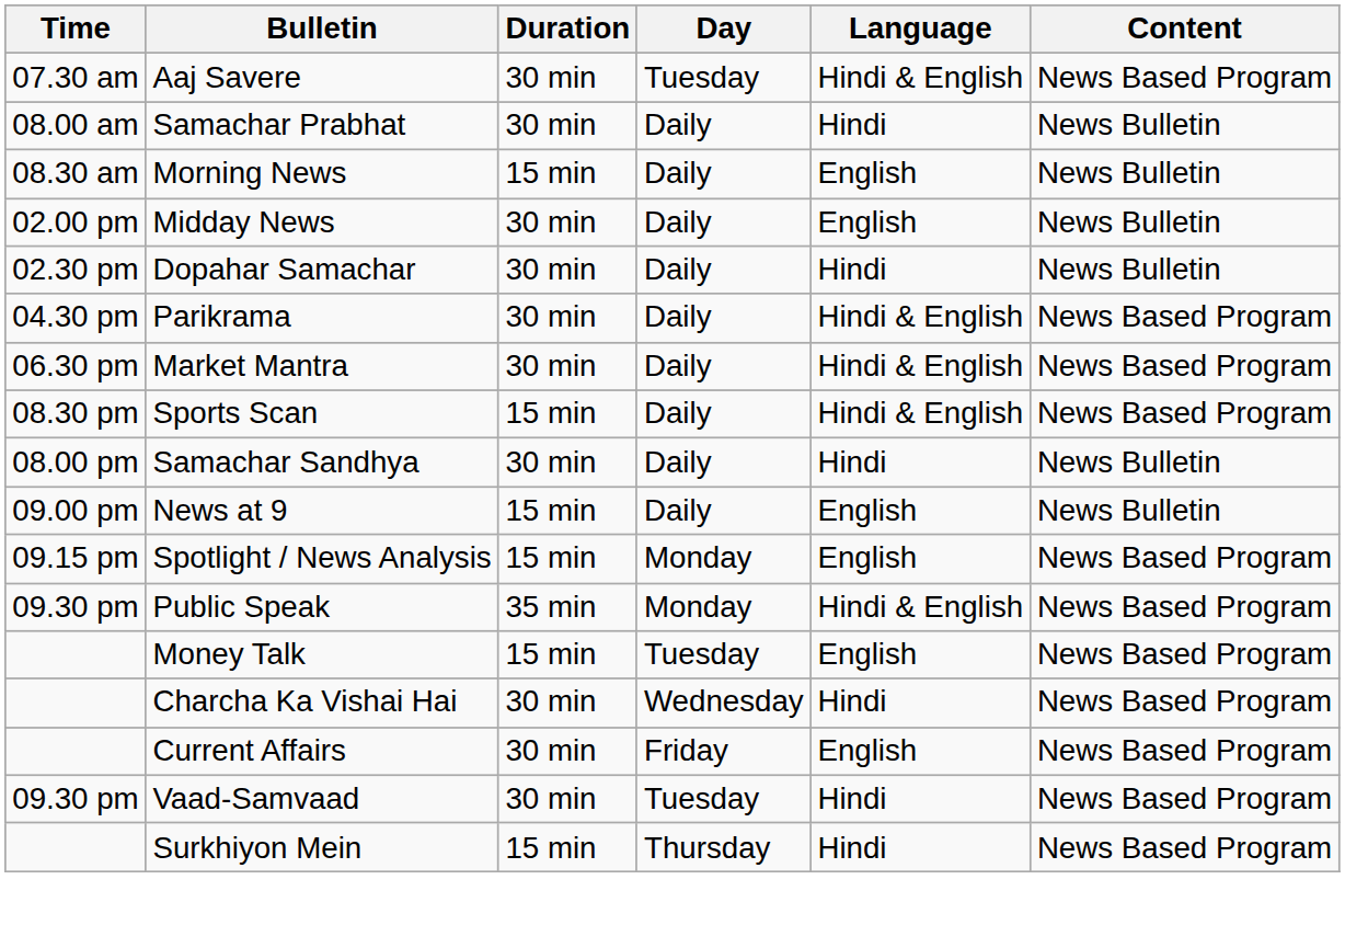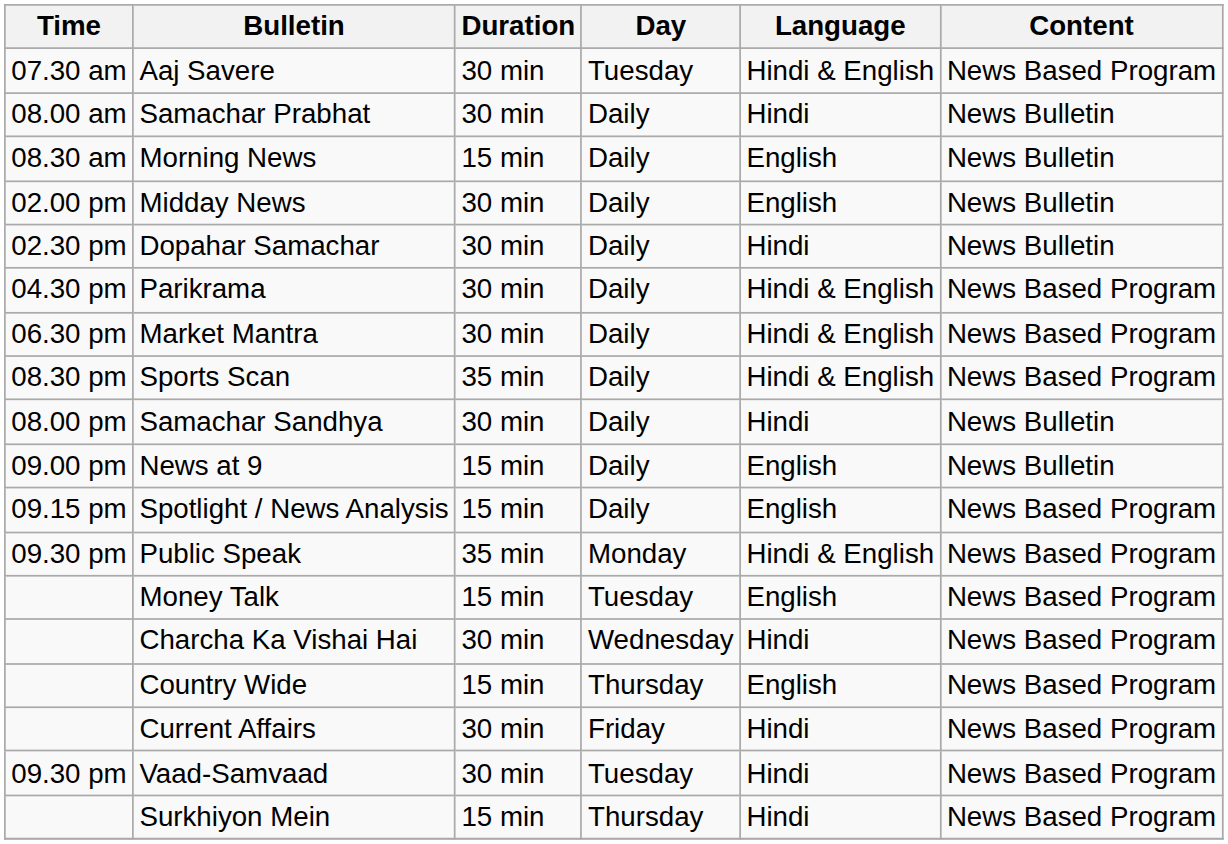Sports Scan | Duration: 15 min -> 35 min
Spotlight / News Analysis | Day: Monday -> Daily
+ row: Country Wide | 15 min | Thursday | English | News Based Program
Current Affairs | Language: English -> Hindi
